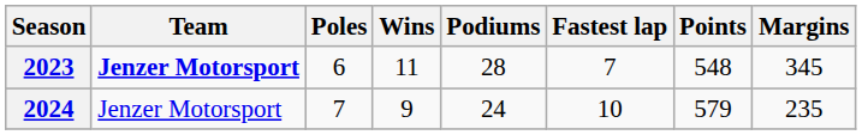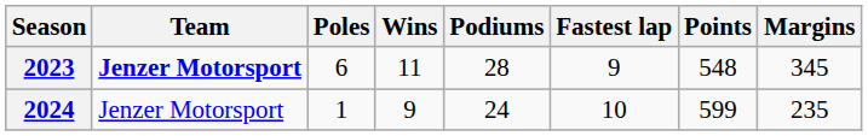2023 | Fastest lap: 7 -> 9
2024 | Poles: 7 -> 1
2024 | Points: 579 -> 599
